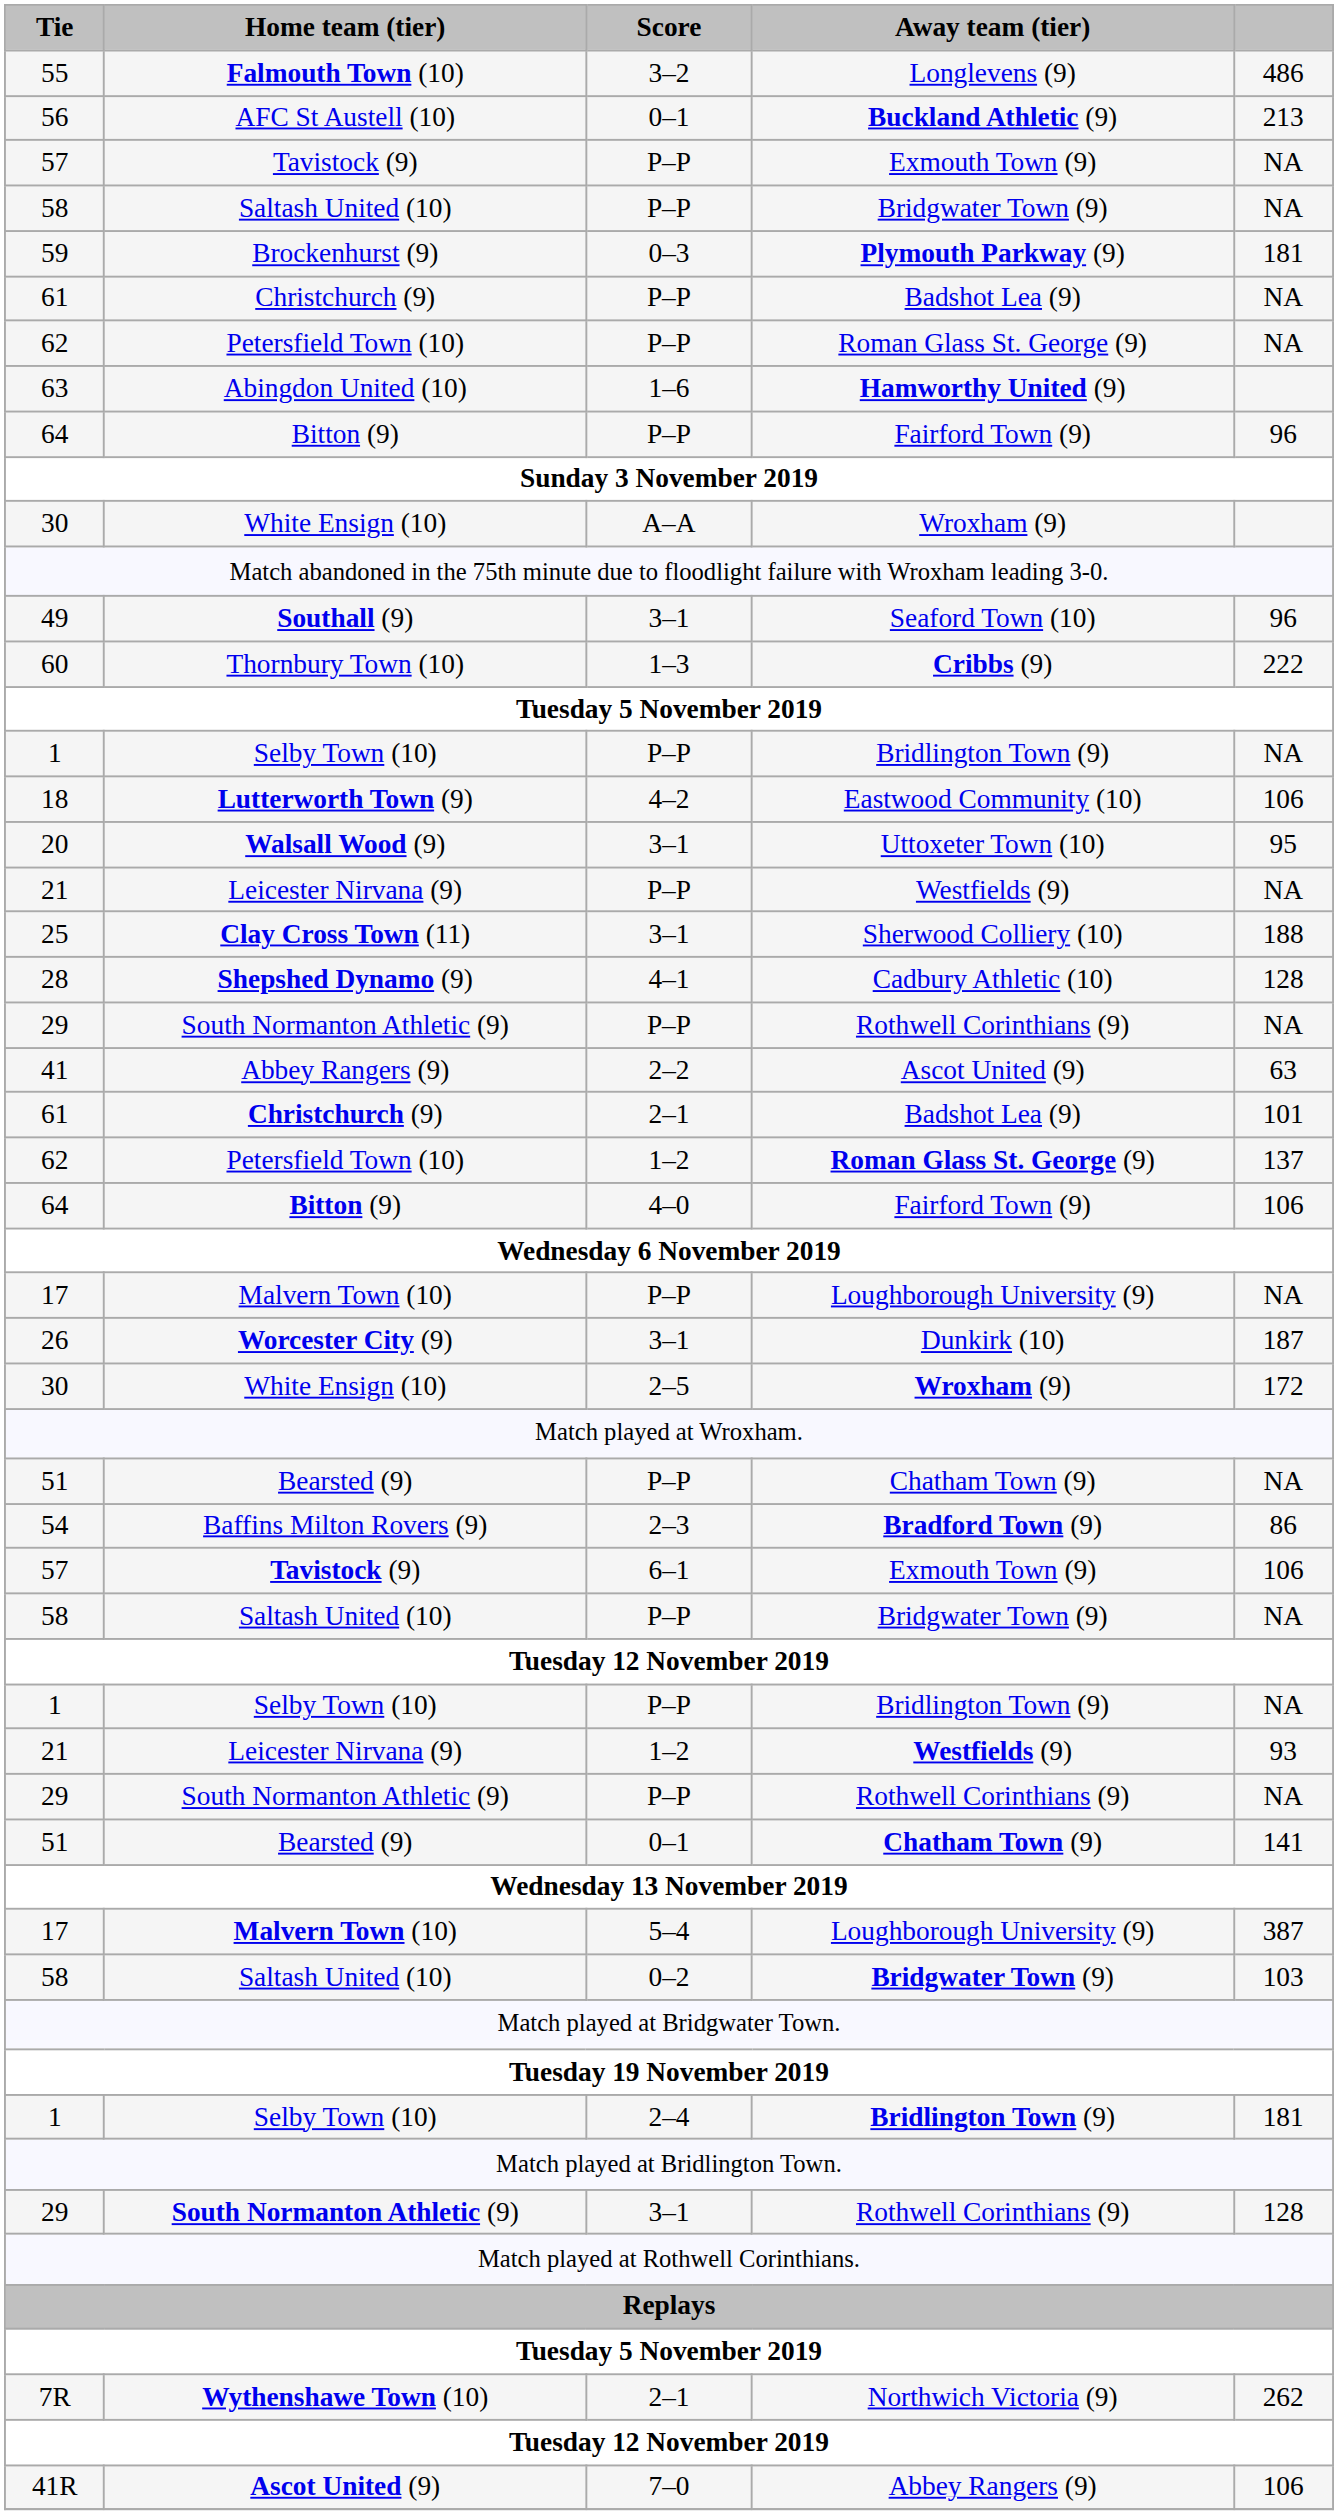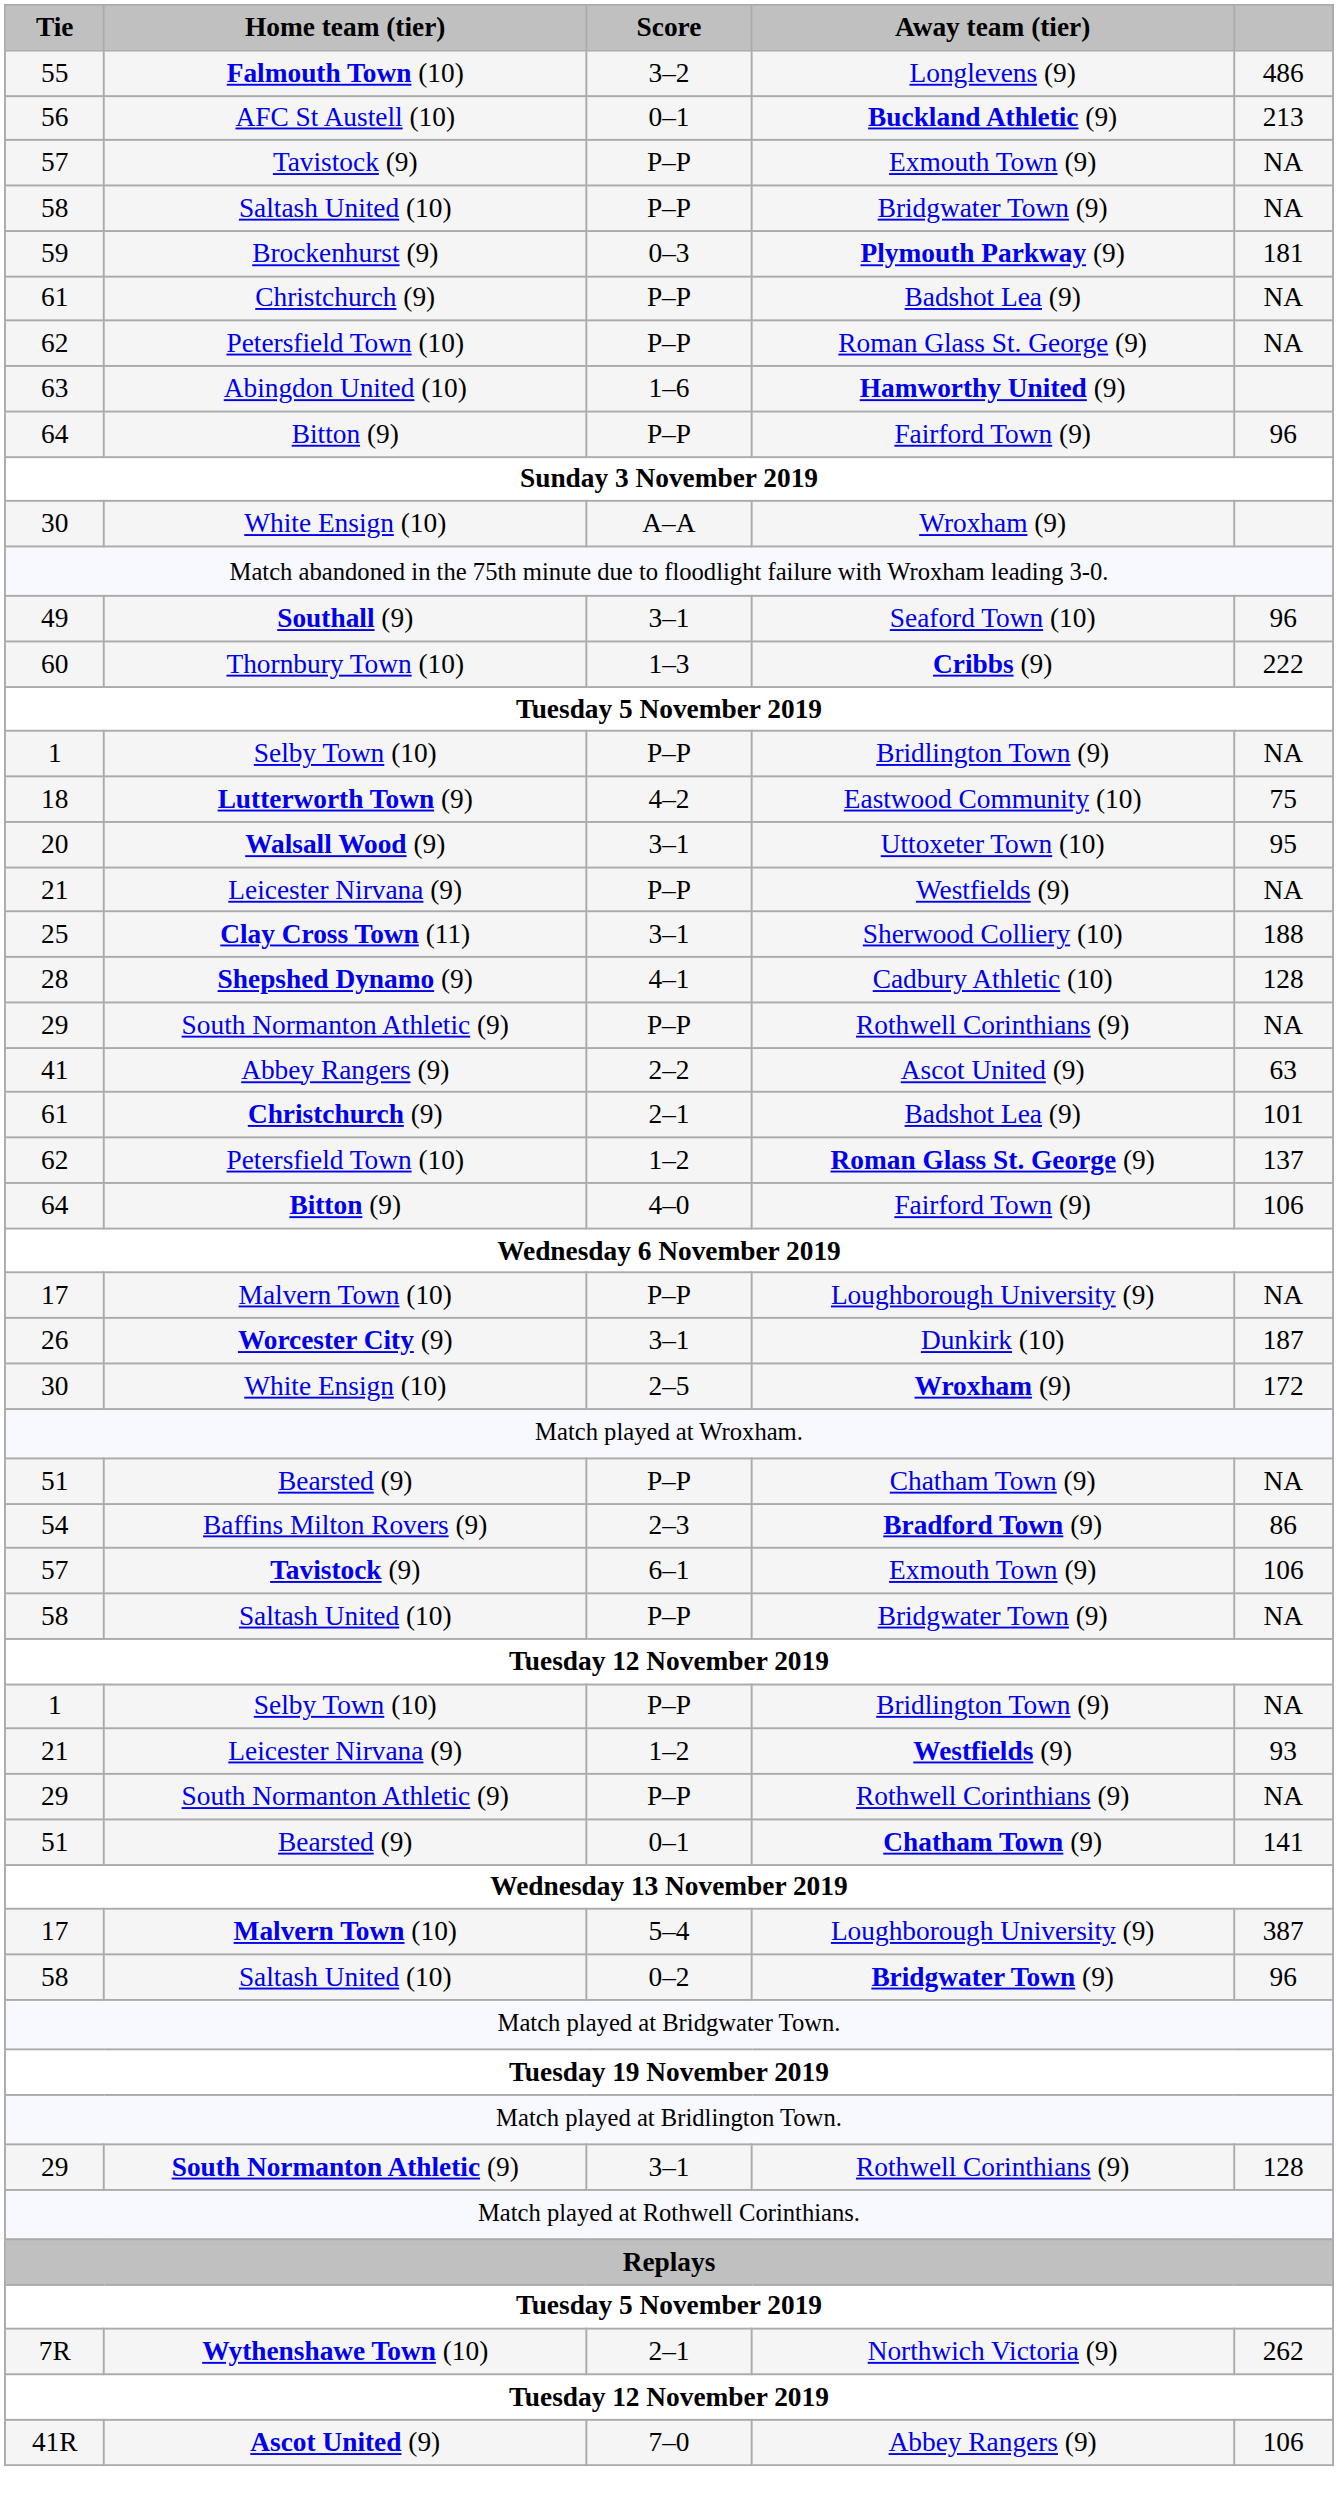18 | column 5: 106 -> 75
58 / 0–2 | column 5: 103 -> 96
- row: 1 | Selby Town (10) | 2–4 | Bridlington Town (9) | 181
